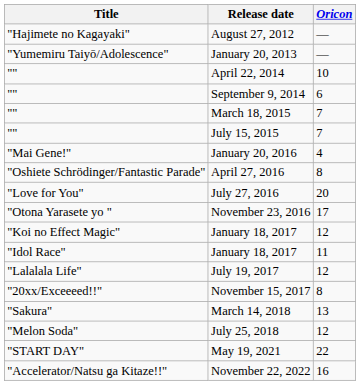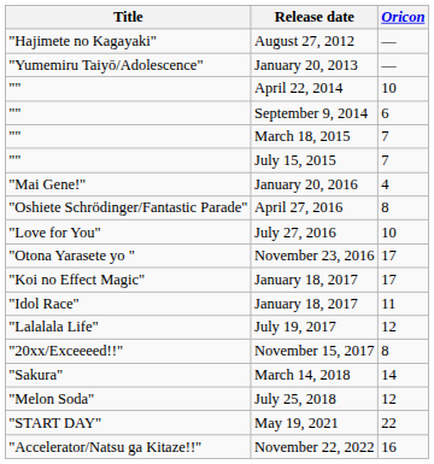July 27, 2016 | Oricon: 20 -> 10
"Koi no Effect Magic" / January 18, 2017 | Oricon: 12 -> 17
March 14, 2018 | Oricon: 13 -> 14
